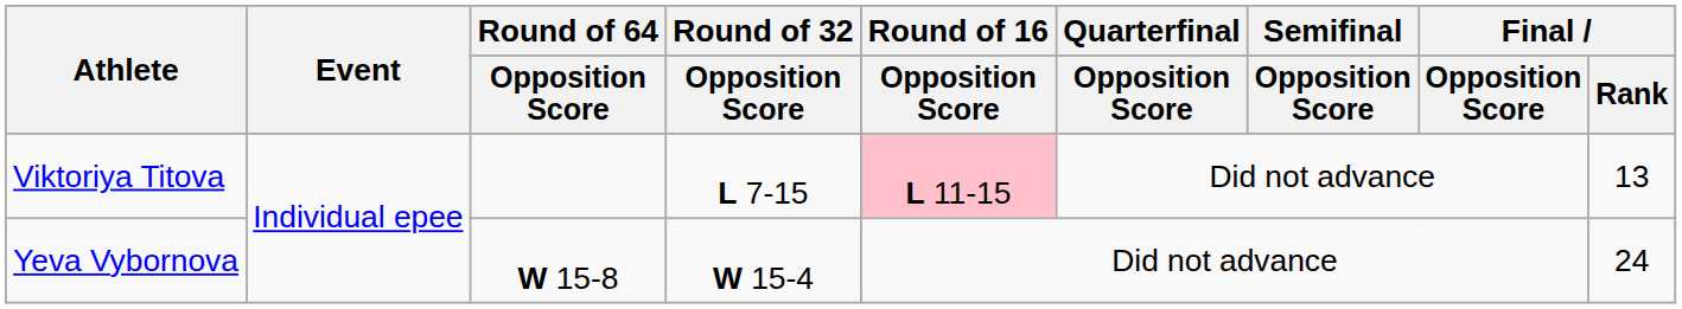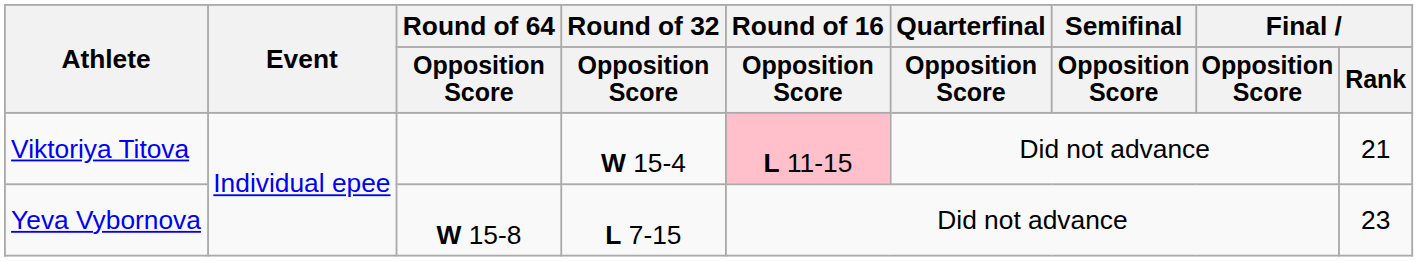Viktoriya Titova | Round of 32 / Opposition Score: L 7-15 -> W 15-4
Viktoriya Titova | Final / Rank: 13 -> 21
Yeva Vybornova | Round of 32 / Opposition Score: W 15-4 -> L 7-15
Yeva Vybornova | Final / Rank: 24 -> 23
